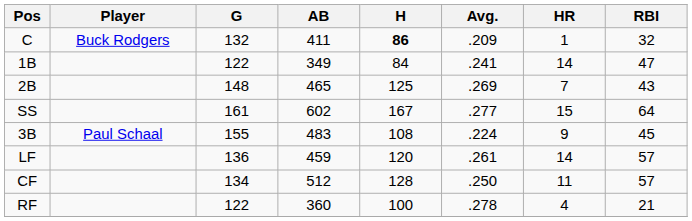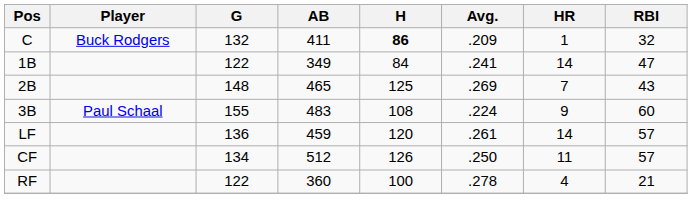- row: SS | 161 | 602 | 167 | .277 | 15 | 64
3B | RBI: 45 -> 60
CF | H: 128 -> 126
